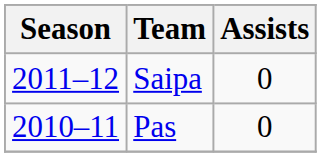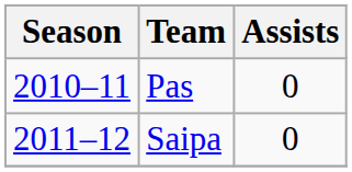rows swapped: Pas <-> Saipa
